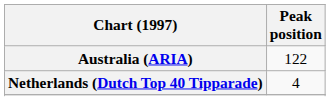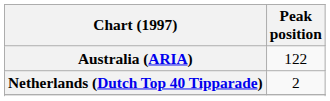Netherlands (Dutch Top 40 Tipparade) | Peak position: 4 -> 2
